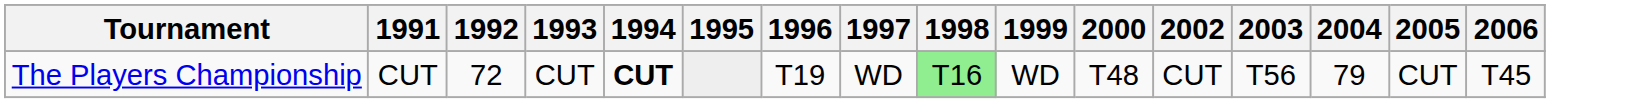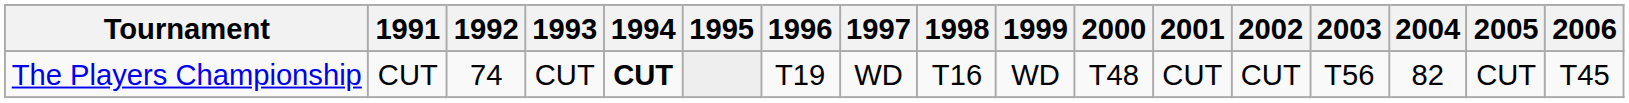+ column: 2001 | CUT
The Players Championship | 1992: 72 -> 74
The Players Championship | 1998: lightgreen background -> no background
The Players Championship | 2004: 79 -> 82
